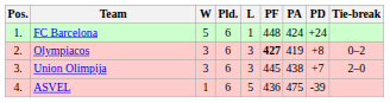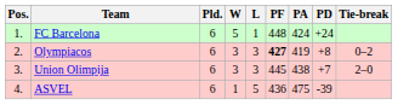columns swapped: Pld. <-> W
